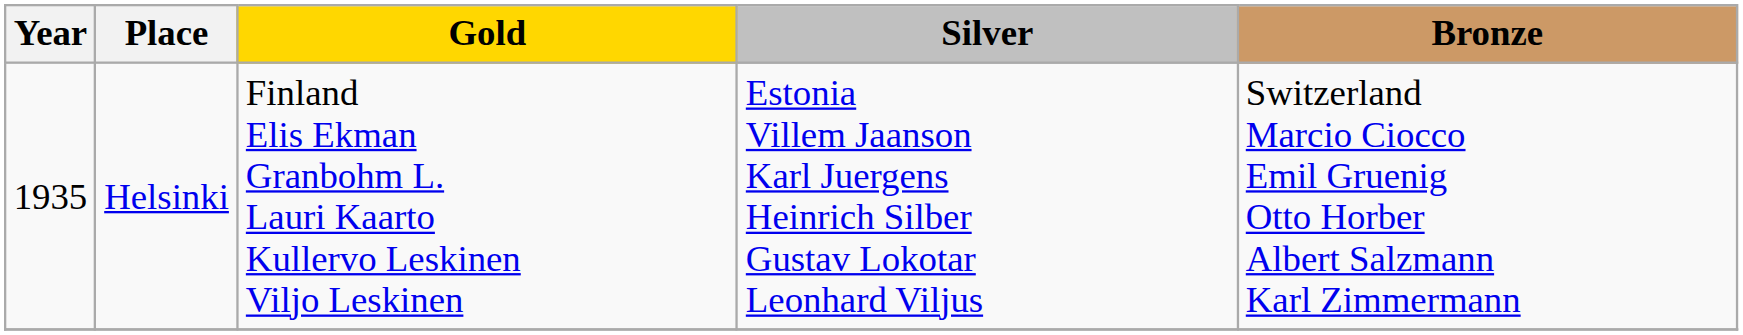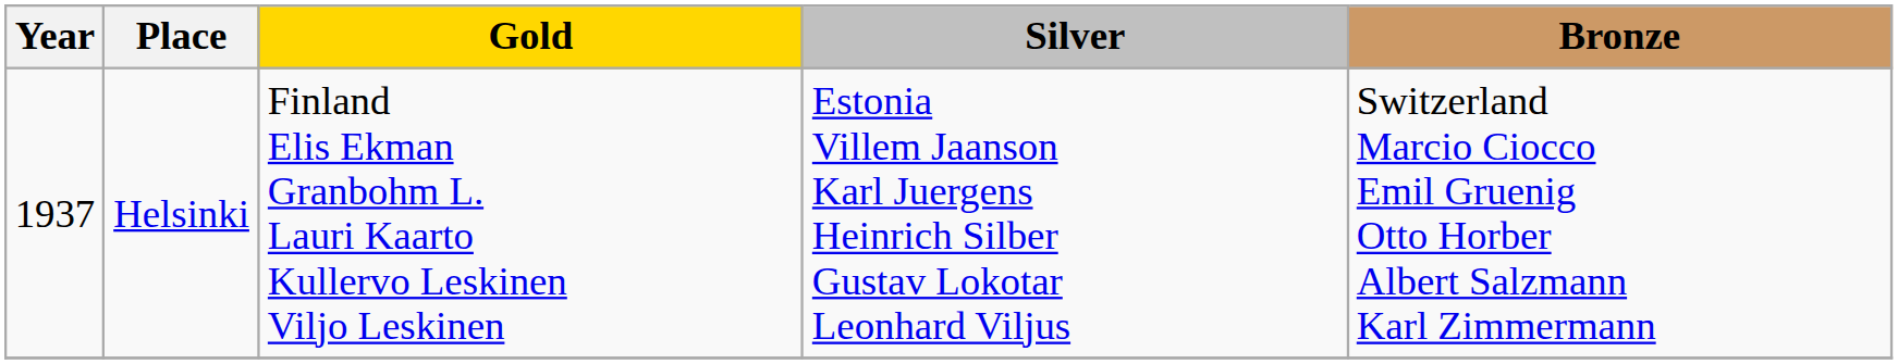Helsinki | Year: 1935 -> 1937
